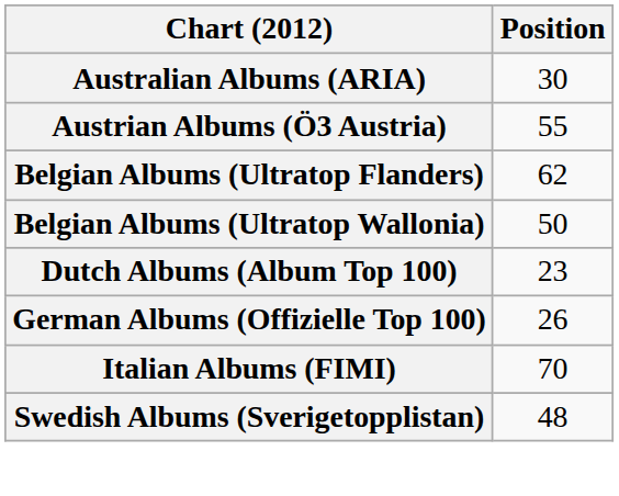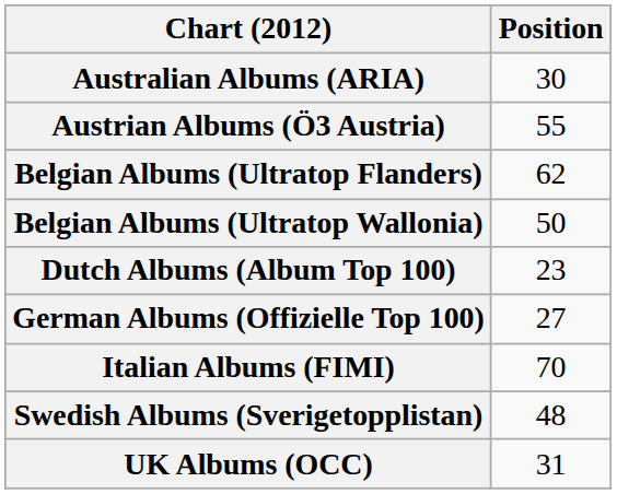German Albums (Offizielle Top 100) | Position: 26 -> 27
+ row: UK Albums (OCC) | 31
